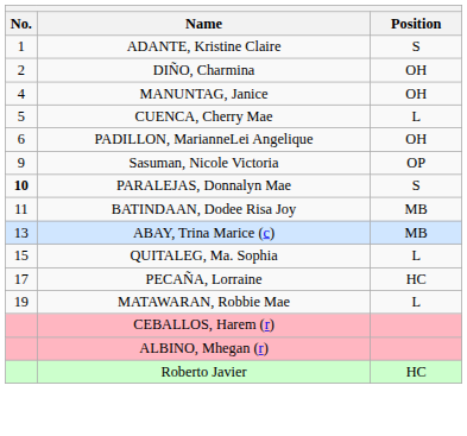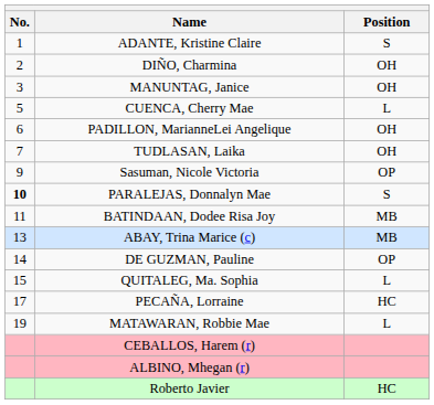MANUNTAG, Janice | No.: 4 -> 3
+ row: 7 | TUDLASAN, Laika | OH
+ row: 14 | DE GUZMAN, Pauline | OP
